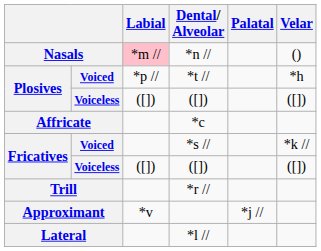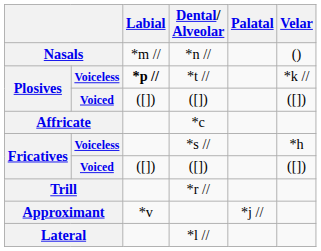*n // | Labial: pink background -> no background
*t // | column 2: Voiced -> Voiceless
*t // | Labial: normal -> bold
*t // | Velar: *h -> *k //
Plosives / ([]) | column 2: Voiceless -> Voiced
*s // | column 2: Voiced -> Voiceless
*s // | Velar: *k // -> *h
Fricatives / ([]) | column 2: Voiceless -> Voiced
